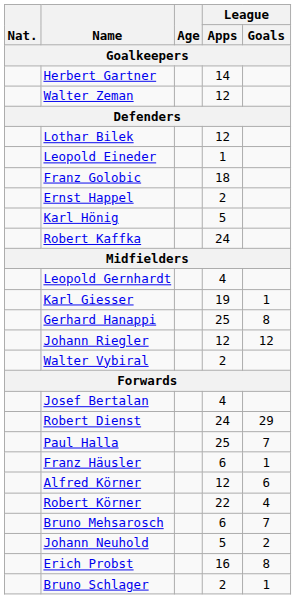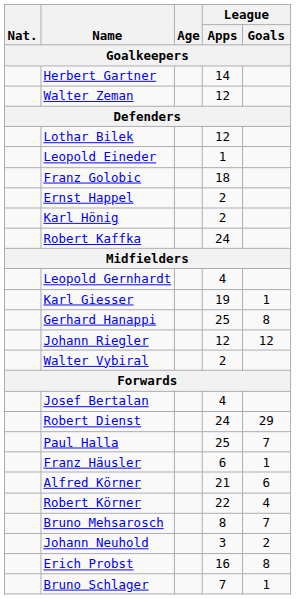Karl Hönig | League / Apps: 5 -> 2
Alfred Körner | League / Apps: 12 -> 21
Bruno Mehsarosch | League / Apps: 6 -> 8
Johann Neuhold | League / Apps: 5 -> 3
Bruno Schlager | League / Apps: 2 -> 7
